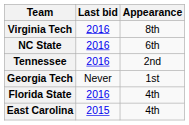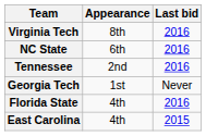columns swapped: Appearance <-> Last bid
